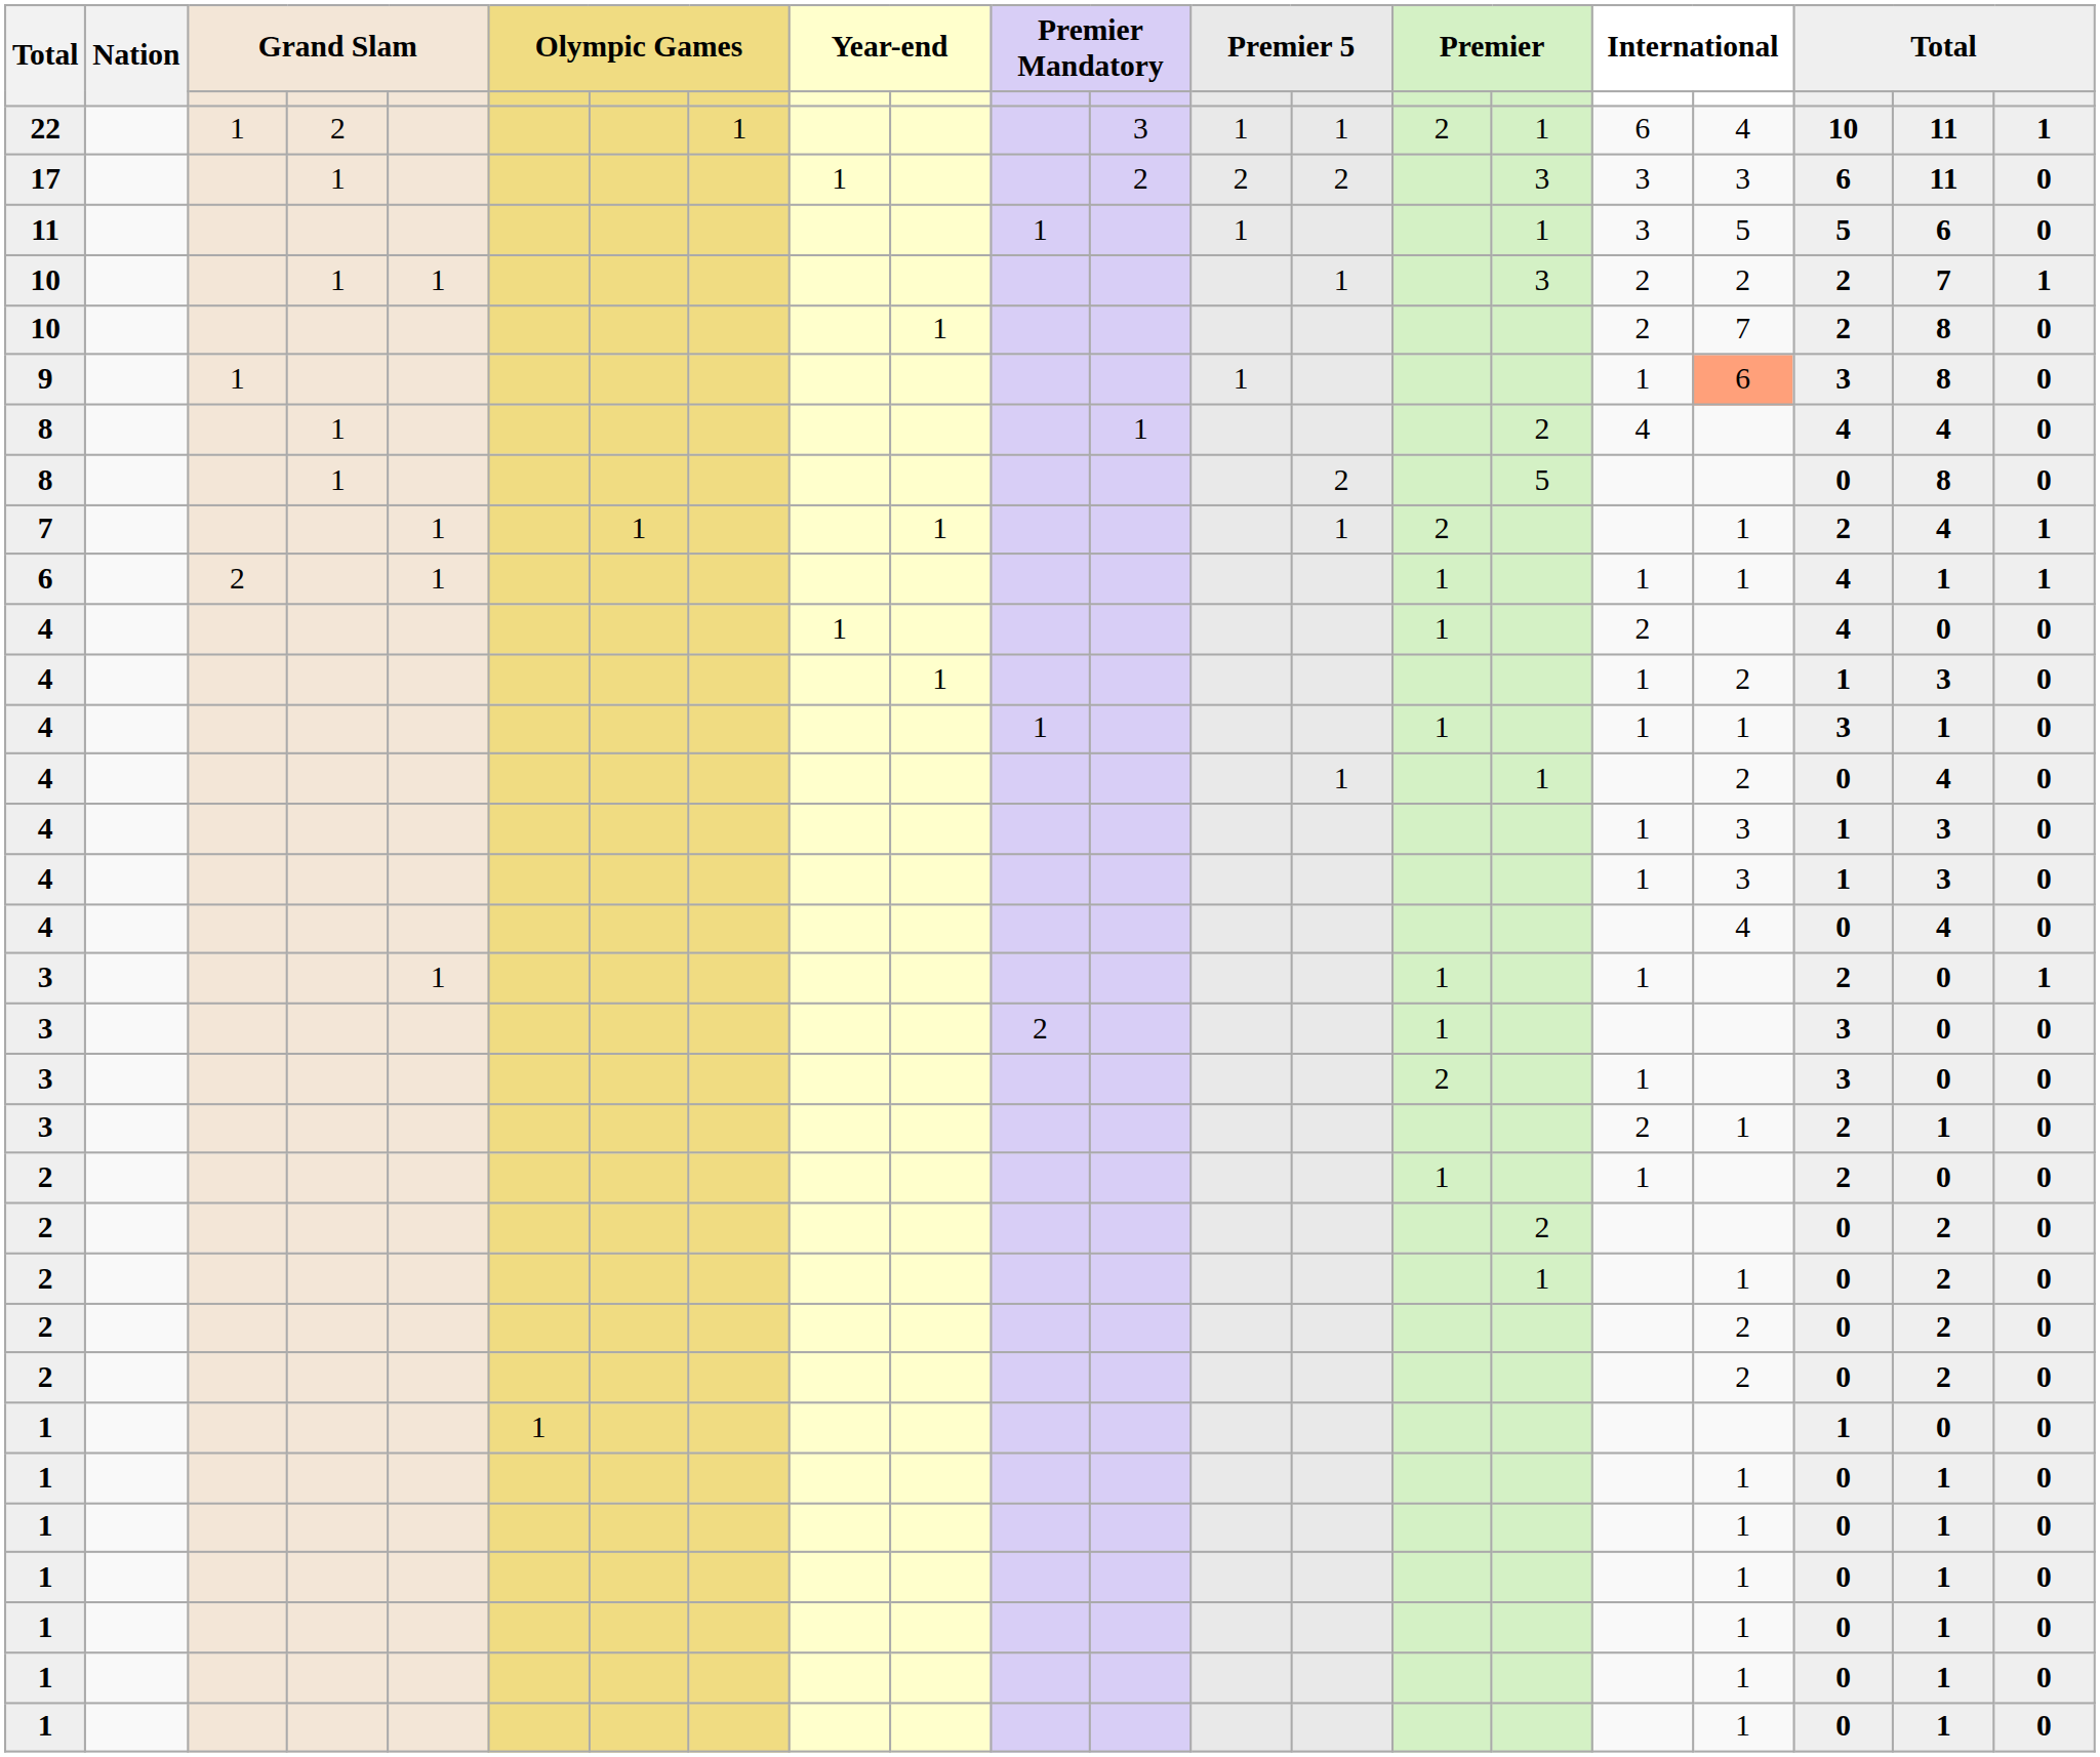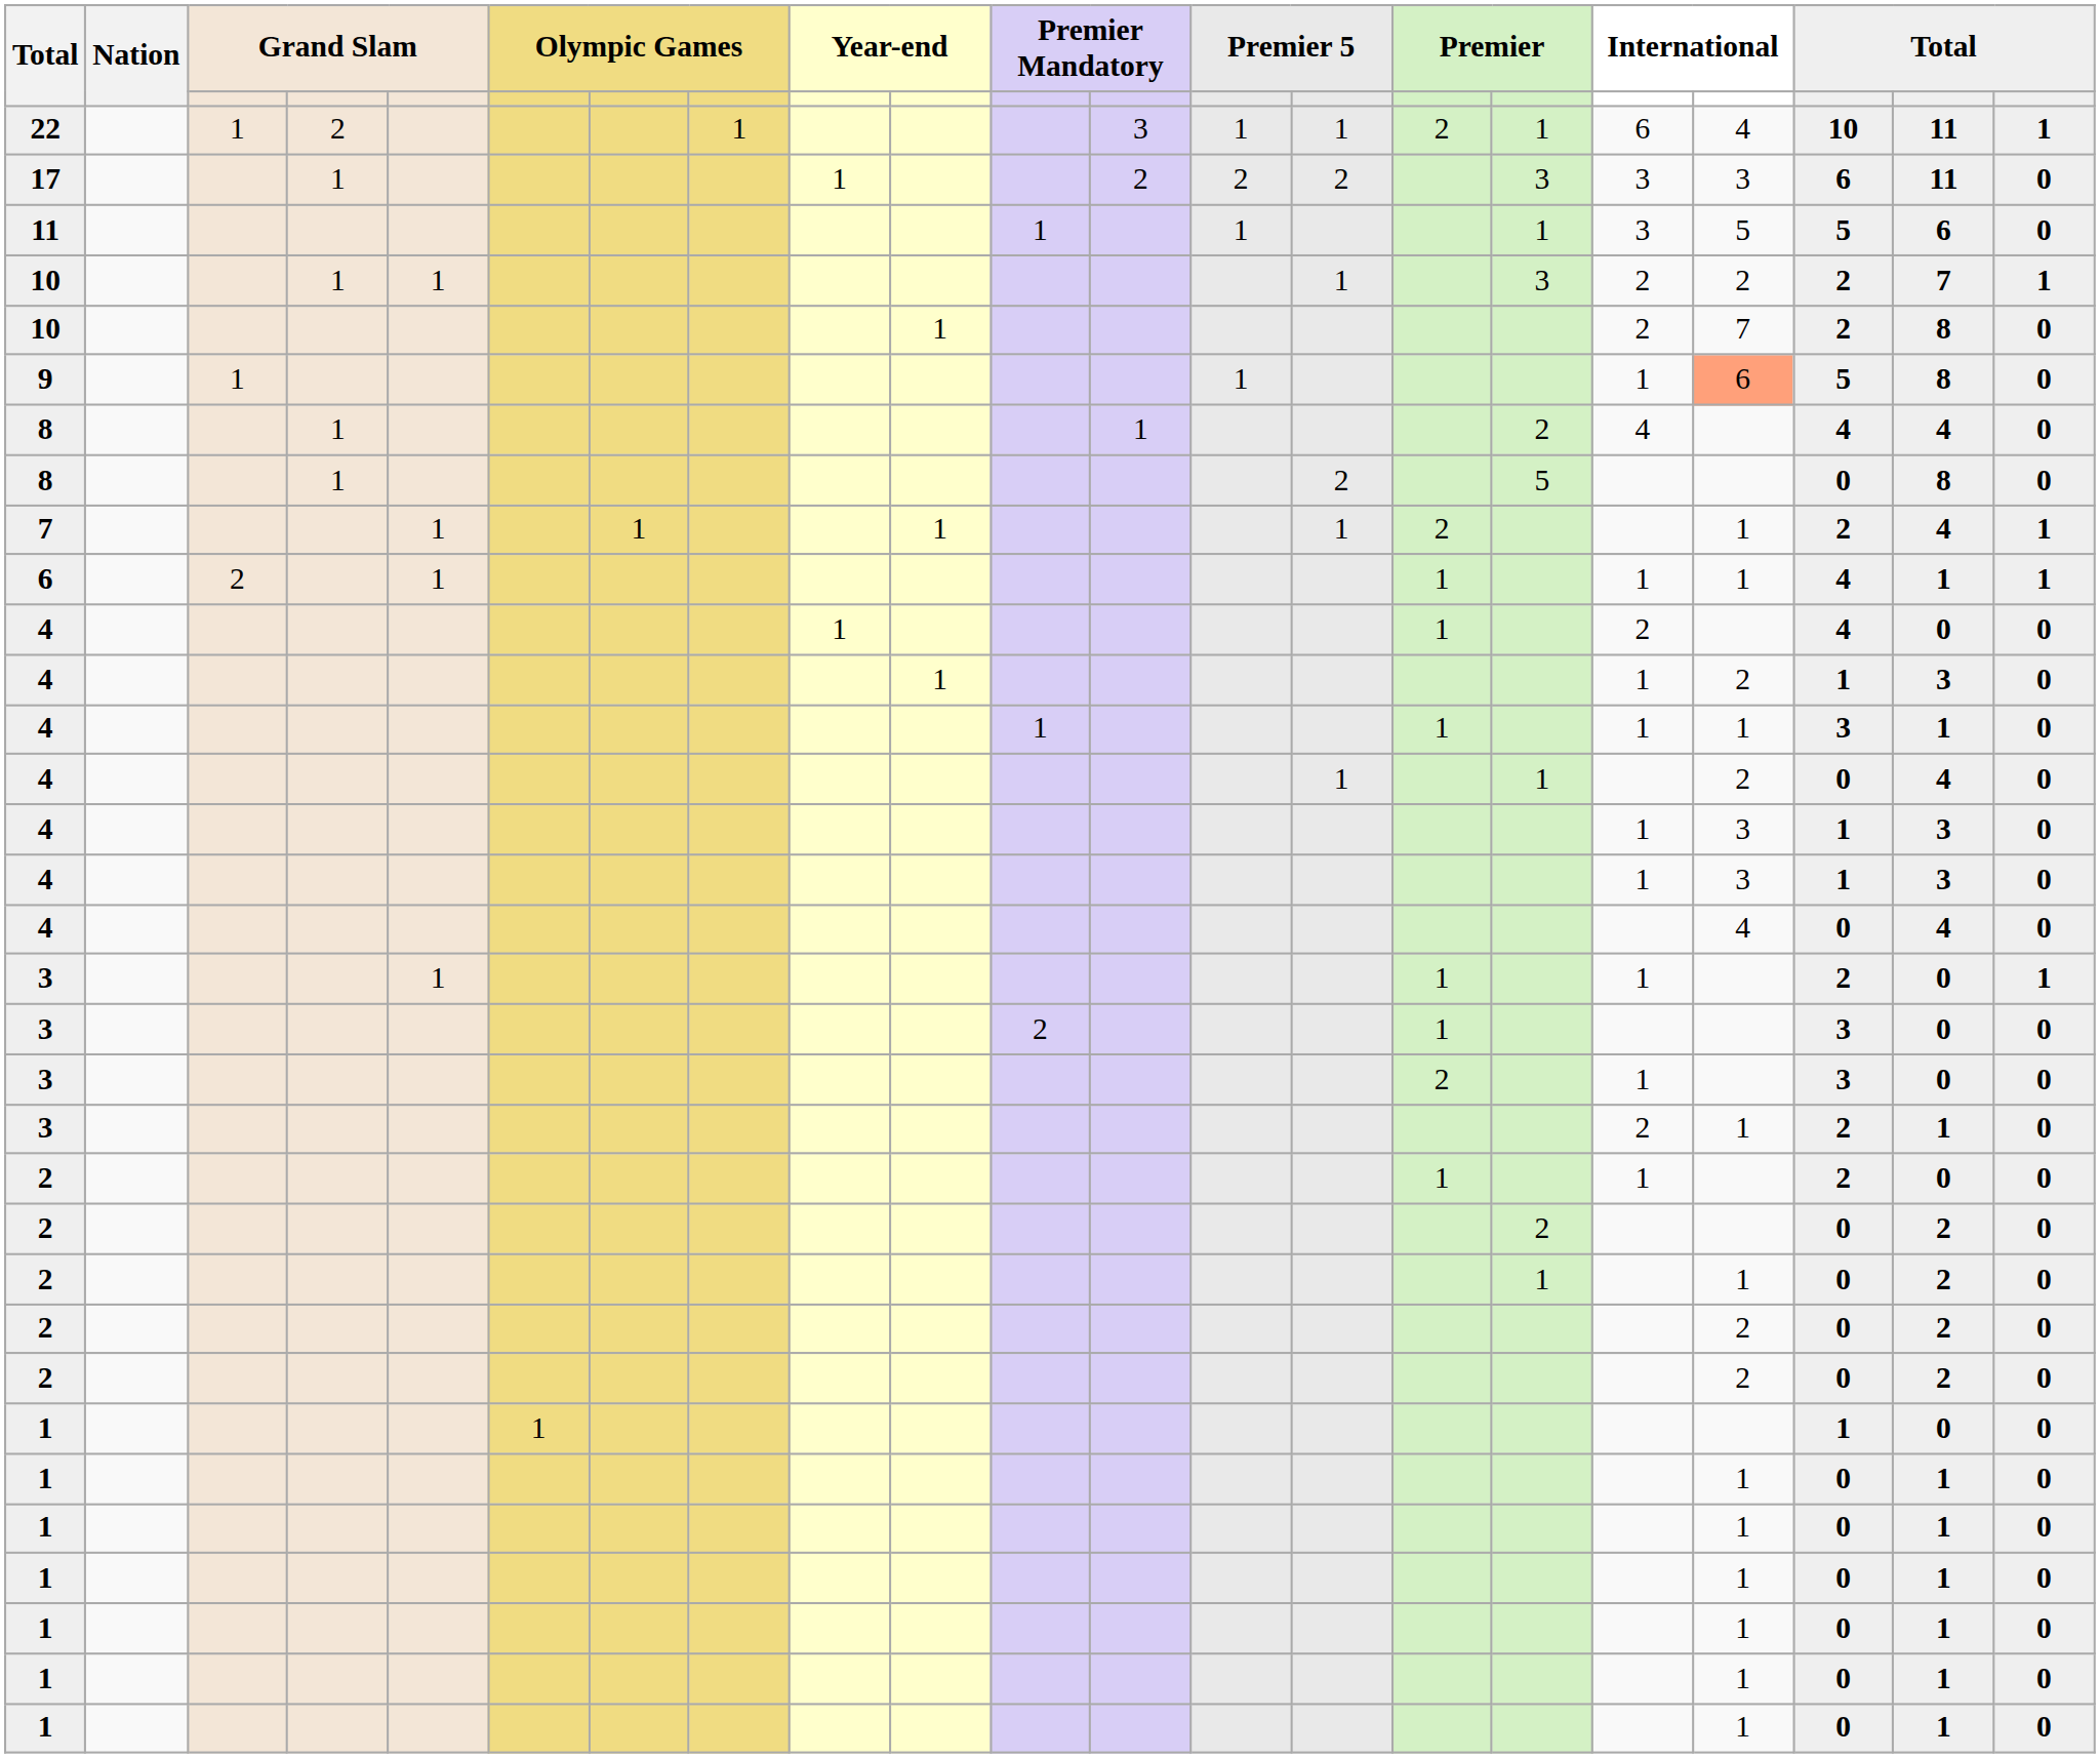9 | column 19: 3 -> 5
